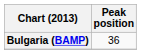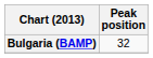Bulgaria (BAMP) | Peak position: 36 -> 32
